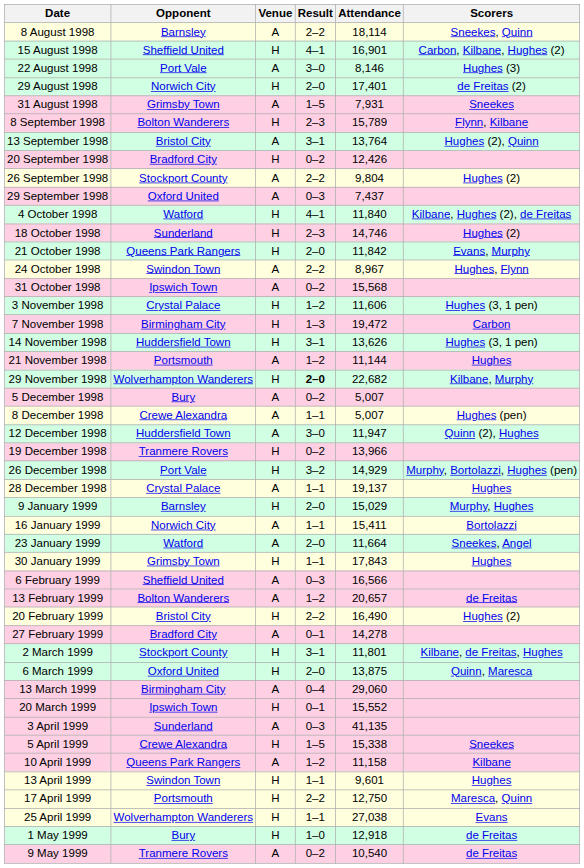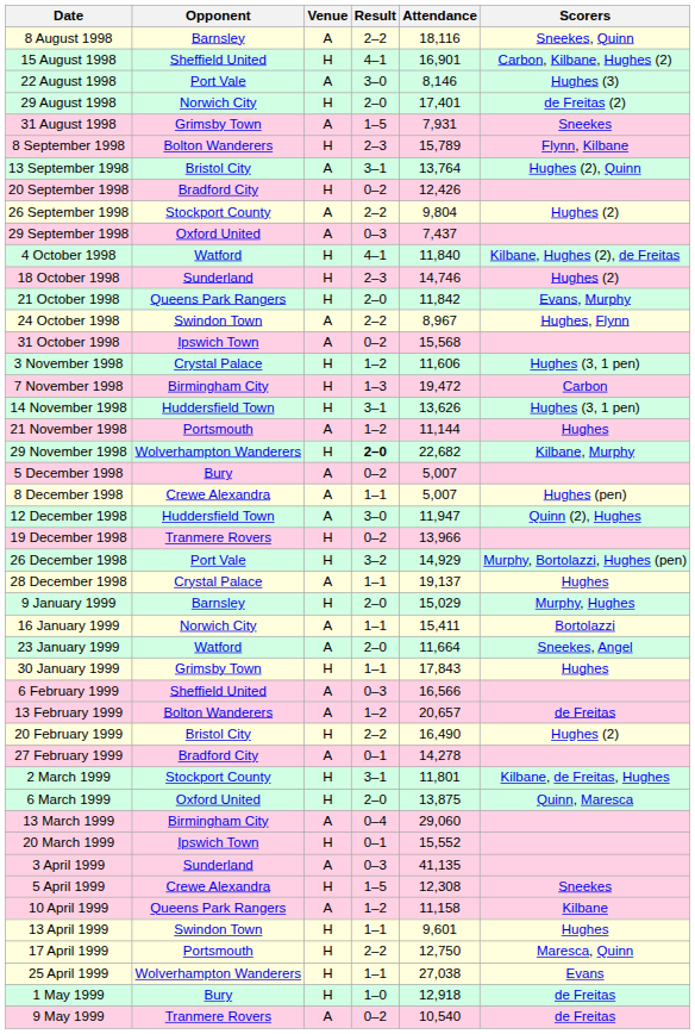8 August 1998 | Attendance: 18,114 -> 18,116
5 April 1999 | Attendance: 15,338 -> 12,308
